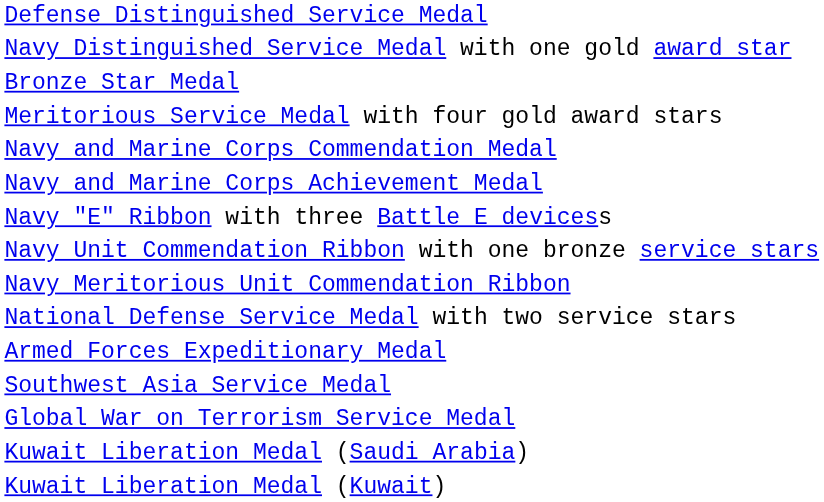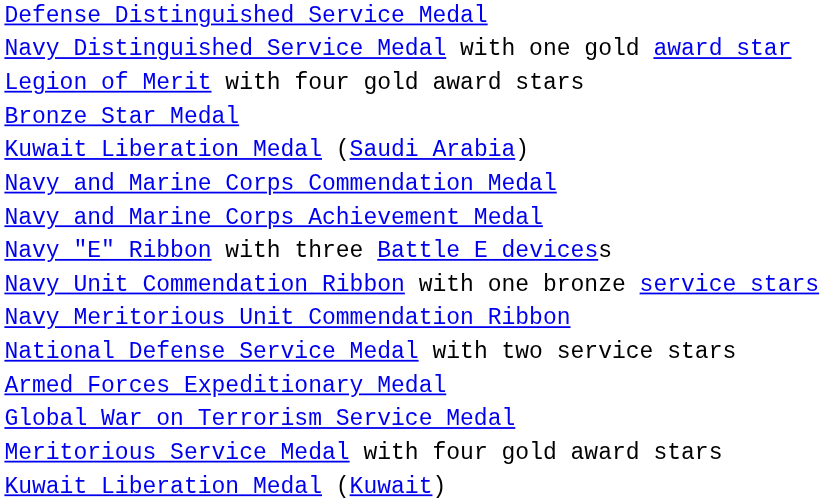+ row: Legion of Merit with four gold award stars
rows swapped: Meritorious Service Medal with four gold award stars <-> Kuwait Liberation Medal (Saudi Arabia)
- row: Southwest Asia Service Medal
